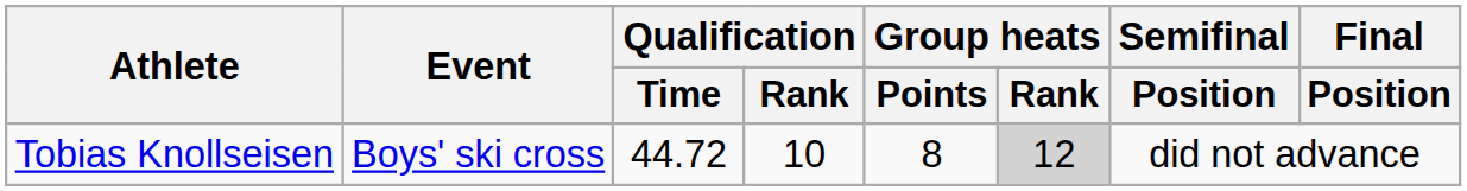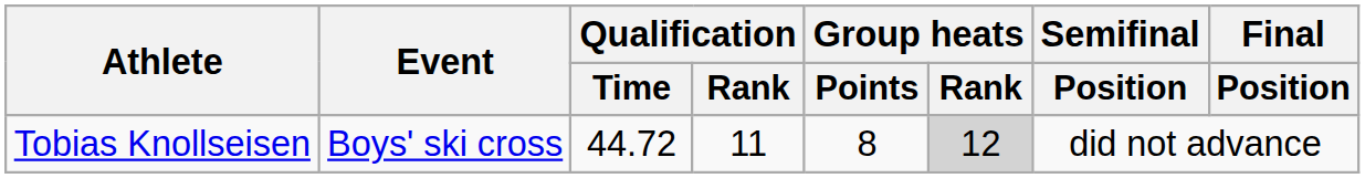Tobias Knollseisen | Qualification / Rank: 10 -> 11
